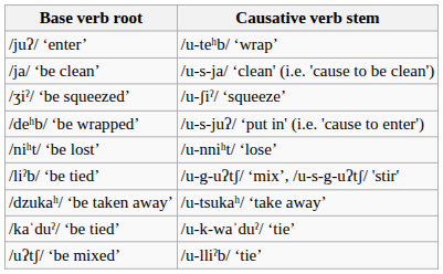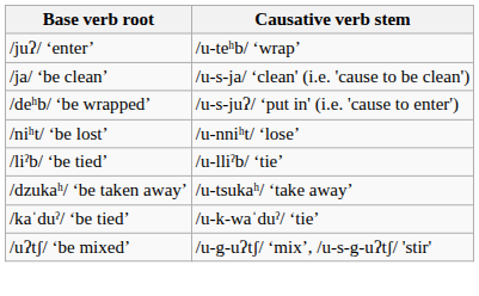- row: /ʒiˀ/ ‘be squeezed’ | /u-ʃiˀ/ ‘squeeze’
/liˀb/ ‘be tied’ | Causative verb stem: /u-g-uʔtʃ/ ‘mix’, /u-s-g-uʔtʃ/ 'stir' -> /u-lliˀb/ ‘tie’
/uʔtʃ/ ‘be mixed’ | Causative verb stem: /u-lliˀb/ ‘tie’ -> /u-g-uʔtʃ/ ‘mix’, /u-s-g-uʔtʃ/ 'stir'
